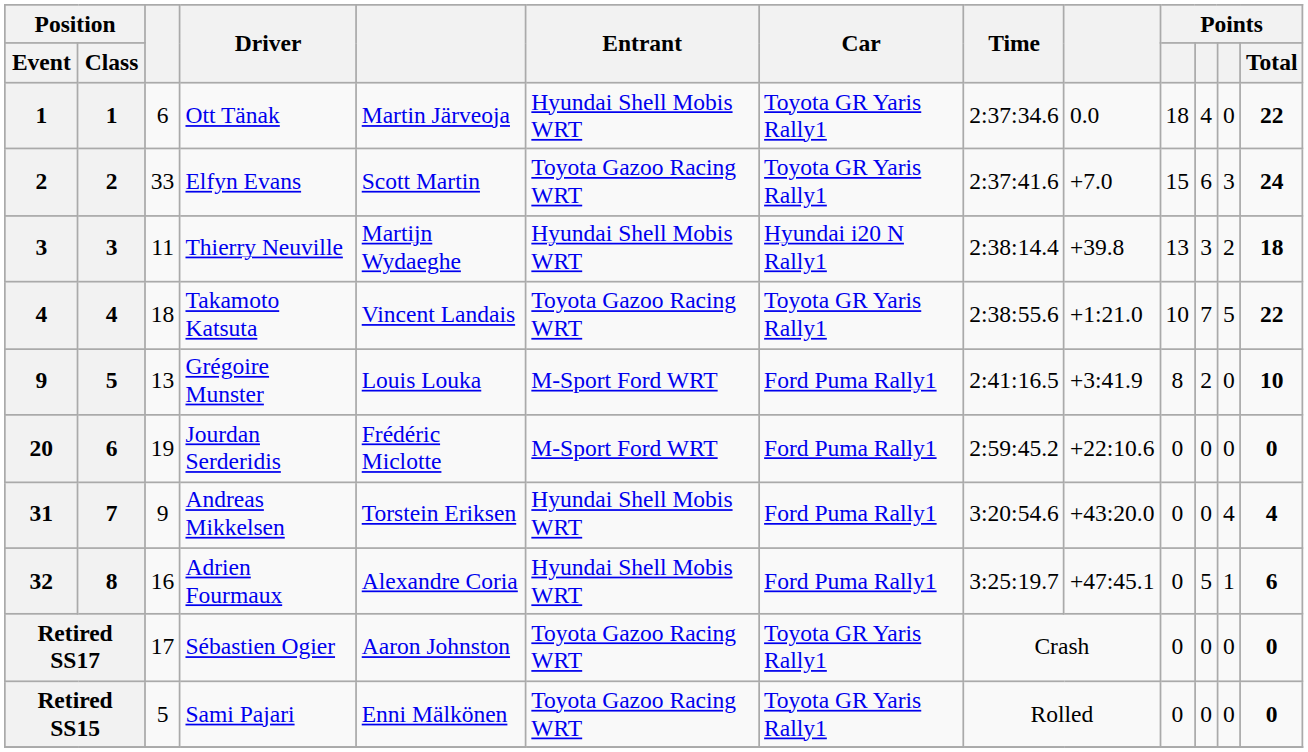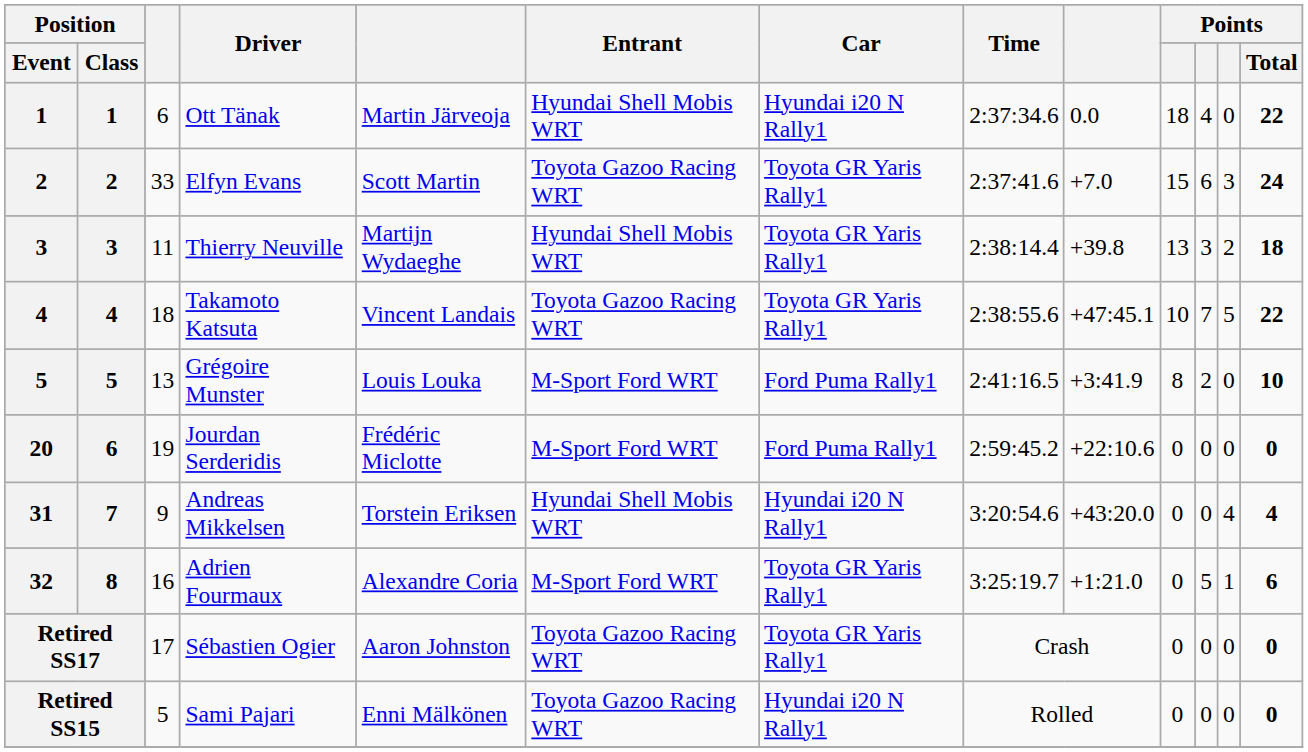Ott Tänak | Car: Toyota GR Yaris Rally1 -> Hyundai i20 N Rally1
Thierry Neuville | Car: Hyundai i20 N Rally1 -> Toyota GR Yaris Rally1
Takamoto Katsuta | column 9: +1:21.0 -> +47:45.1
Grégoire Munster | Position / Event: 9 -> 5
Andreas Mikkelsen | Car: Ford Puma Rally1 -> Hyundai i20 N Rally1
Adrien Fourmaux | Entrant: Hyundai Shell Mobis WRT -> M-Sport Ford WRT
Adrien Fourmaux | Car: Ford Puma Rally1 -> Toyota GR Yaris Rally1
Adrien Fourmaux | column 9: +47:45.1 -> +1:21.0
Sami Pajari | Car: Toyota GR Yaris Rally1 -> Hyundai i20 N Rally1
